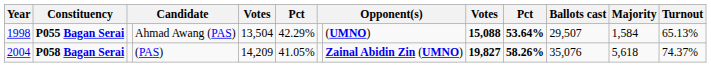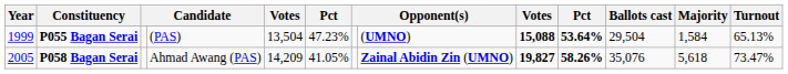P055 Bagan Serai | Year: 1998 -> 1999
P055 Bagan Serai | column 4: Ahmad Awang (PAS) -> (PAS)
P055 Bagan Serai | column 6: 42.29% -> 47.23%
P055 Bagan Serai | Ballots cast: 29,507 -> 29,504
P058 Bagan Serai | Year: 2004 -> 2005
P058 Bagan Serai | column 4: (PAS) -> Ahmad Awang (PAS)
P058 Bagan Serai | Turnout: 74.37% -> 73.47%
